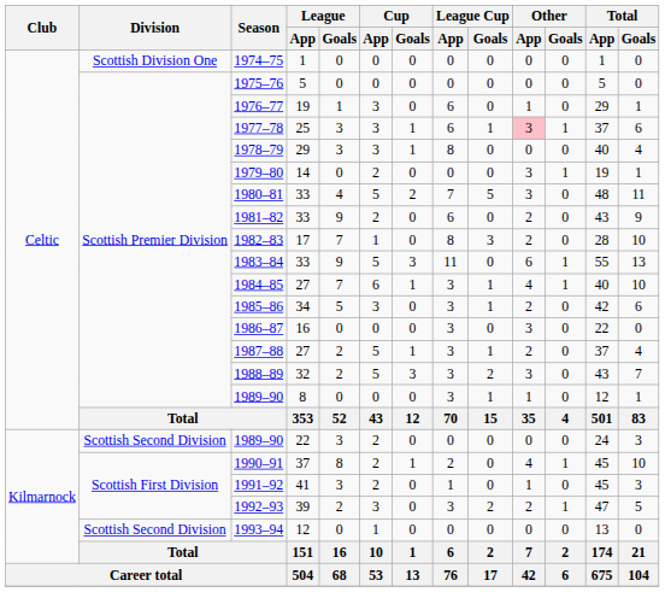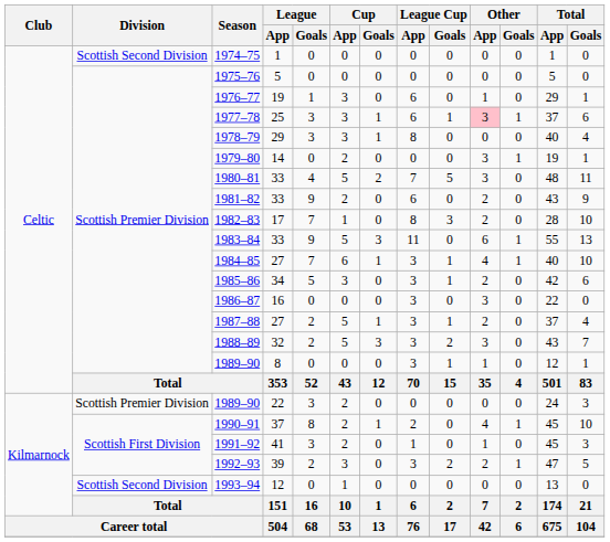1974–75 | Division: Scottish Division One -> Scottish Second Division
1989–90 / 22 | Division: Scottish Second Division -> Scottish Premier Division
